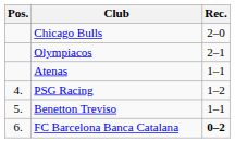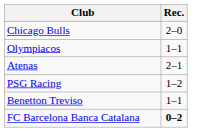- column: Pos. | 4. | 5. | 6.
Olympiacos | Rec.: 2–1 -> 1–1
Atenas | Rec.: 1–1 -> 2–1
